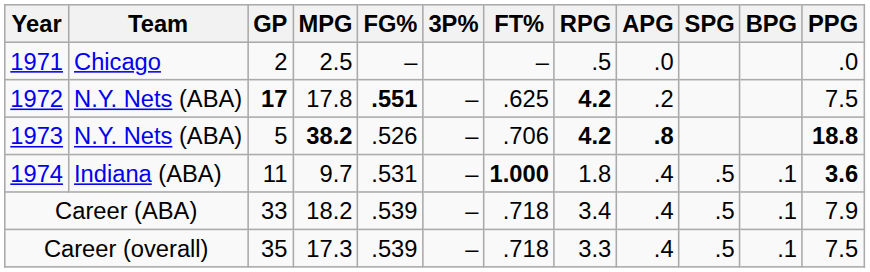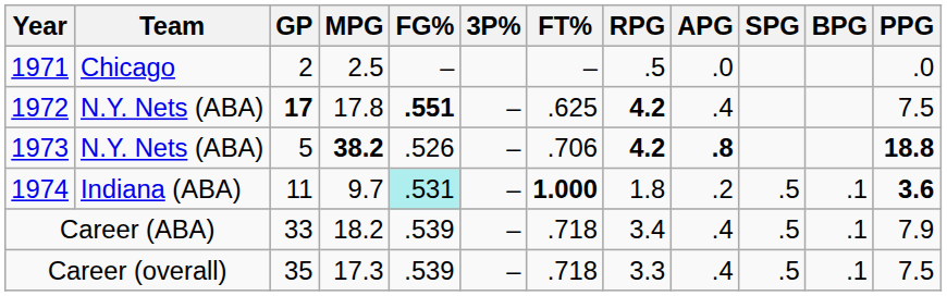1972 | APG: .2 -> .4
1974 | FG%: no background -> paleturquoise background
1974 | APG: .4 -> .2
